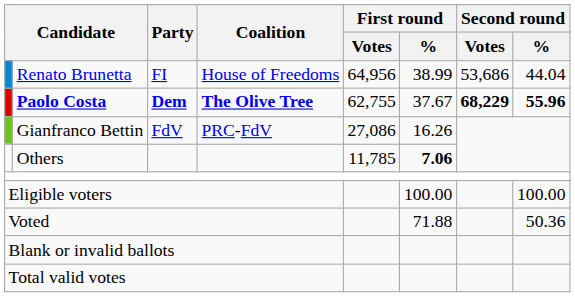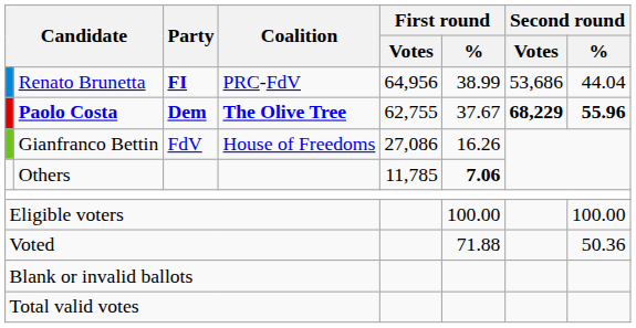Renato Brunetta | Party: normal -> bold
Renato Brunetta | Coalition: House of Freedoms -> PRC-FdV
Gianfranco Bettin | Coalition: PRC-FdV -> House of Freedoms
